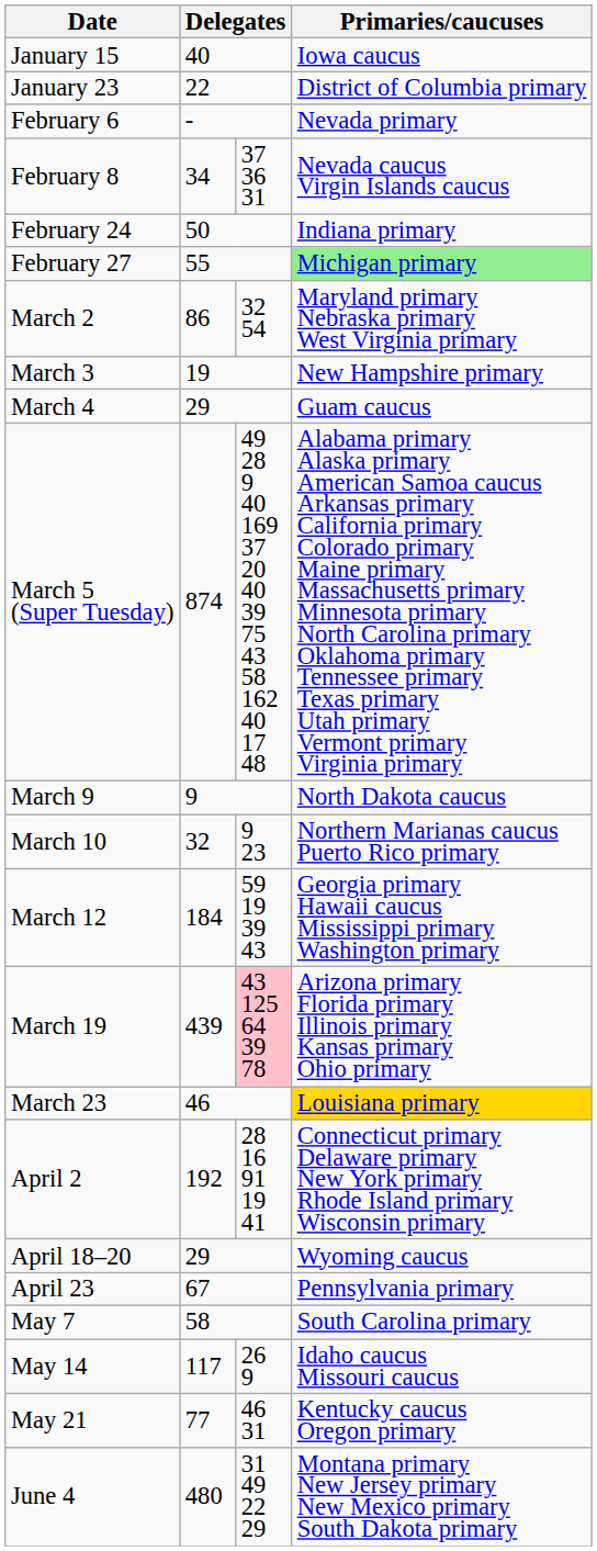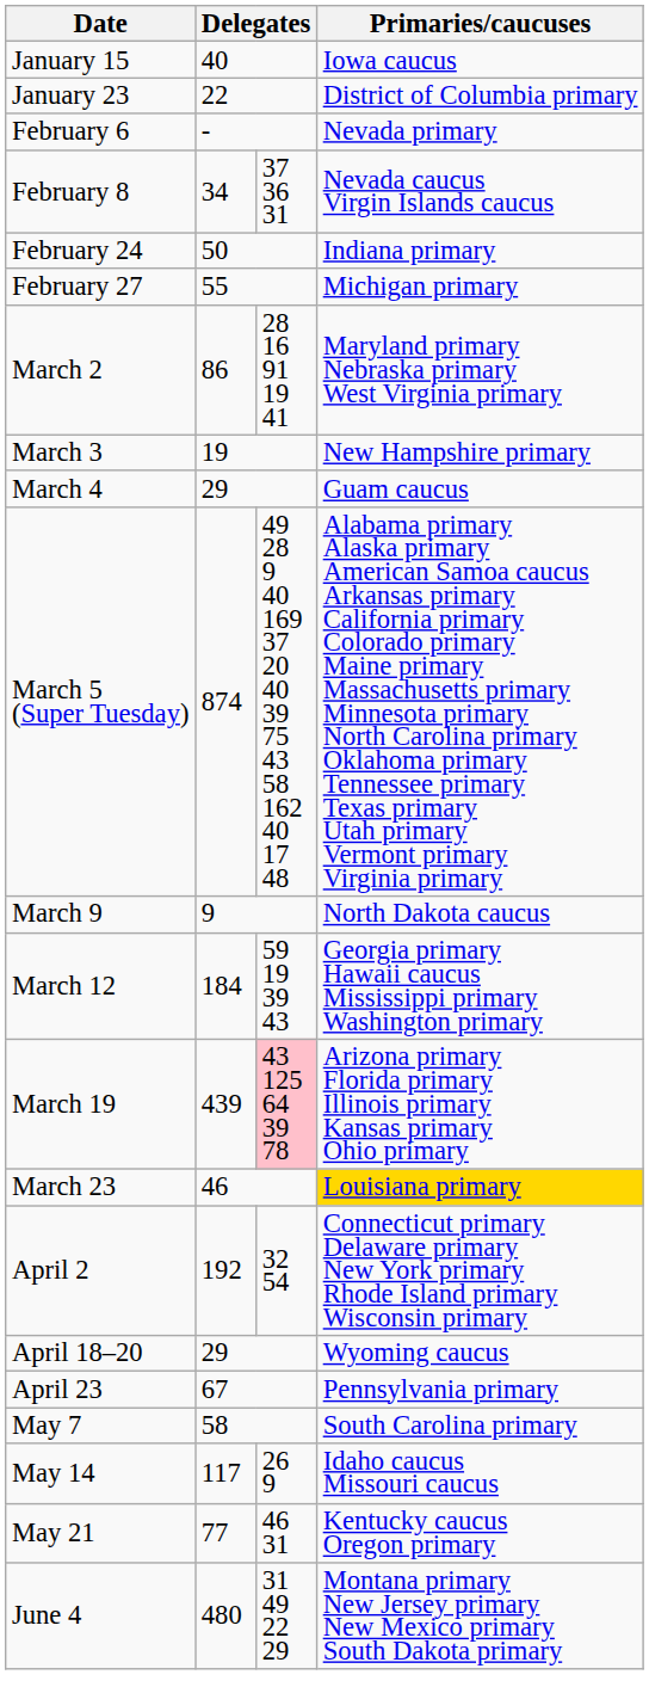February 27 | Primaries/caucuses: lightgreen background -> no background
March 2 | column 3: 32 54 -> 28 16 91 19 41
- row: March 10 | 32 | 9 23 | Northern Marianas caucus Puerto Rico primary
April 2 | column 3: 28 16 91 19 41 -> 32 54
